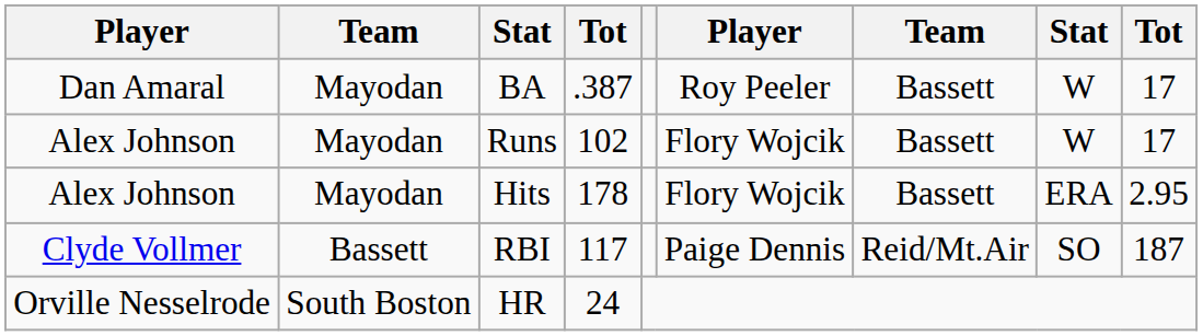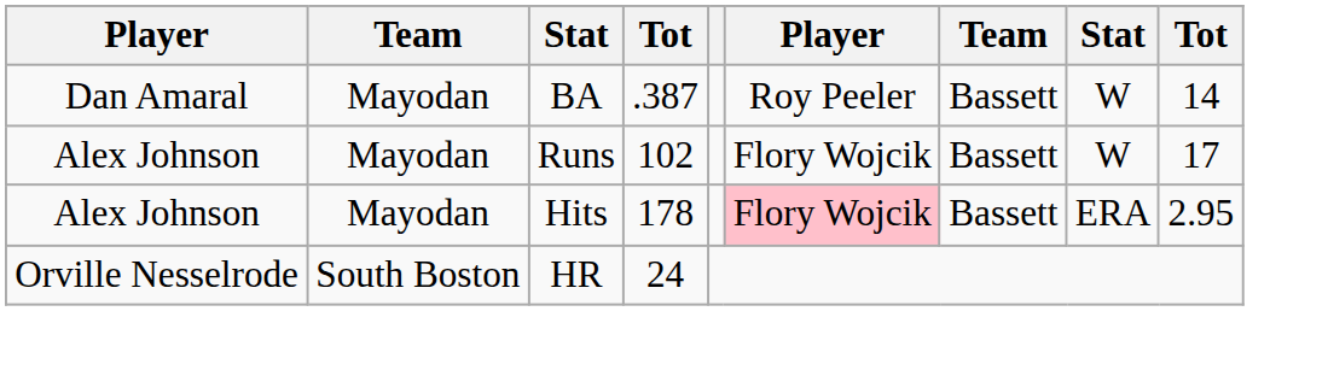BA | column 9: 17 -> 14
Hits | column 6: no background -> pink background
- row: Clyde Vollmer | Bassett | RBI | 117 | Paige Dennis | Reid/Mt.Air | SO | 187
